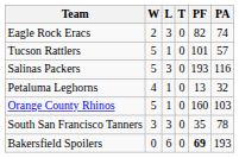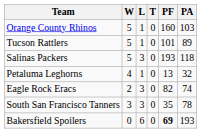rows swapped: Orange County Rhinos <-> Eagle Rock Eracs
Tucson Rattlers | PA: 57 -> 89
Salinas Packers | PA: 116 -> 118
